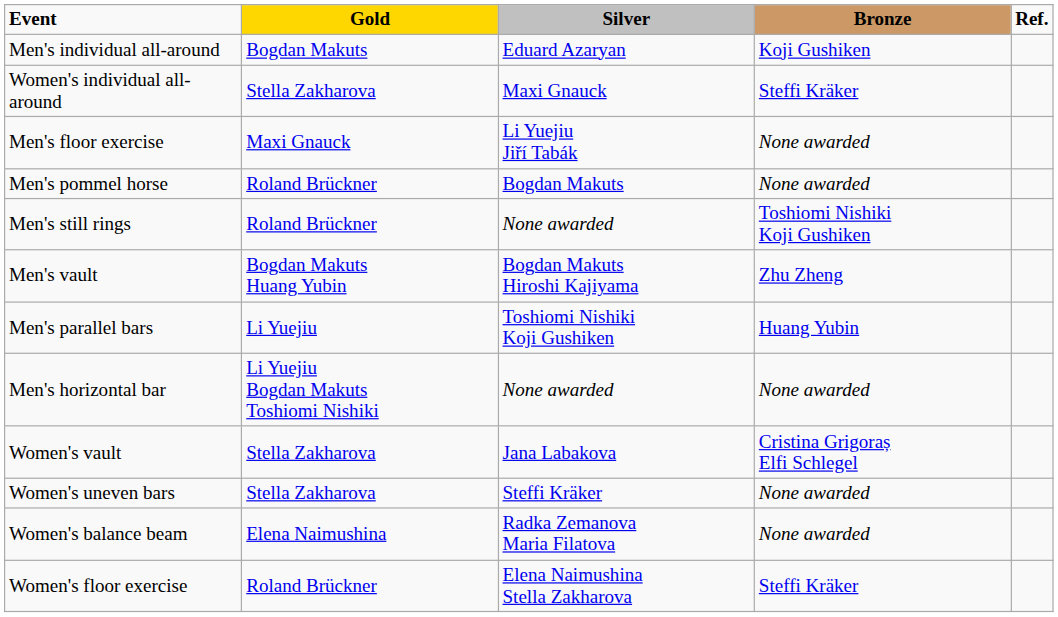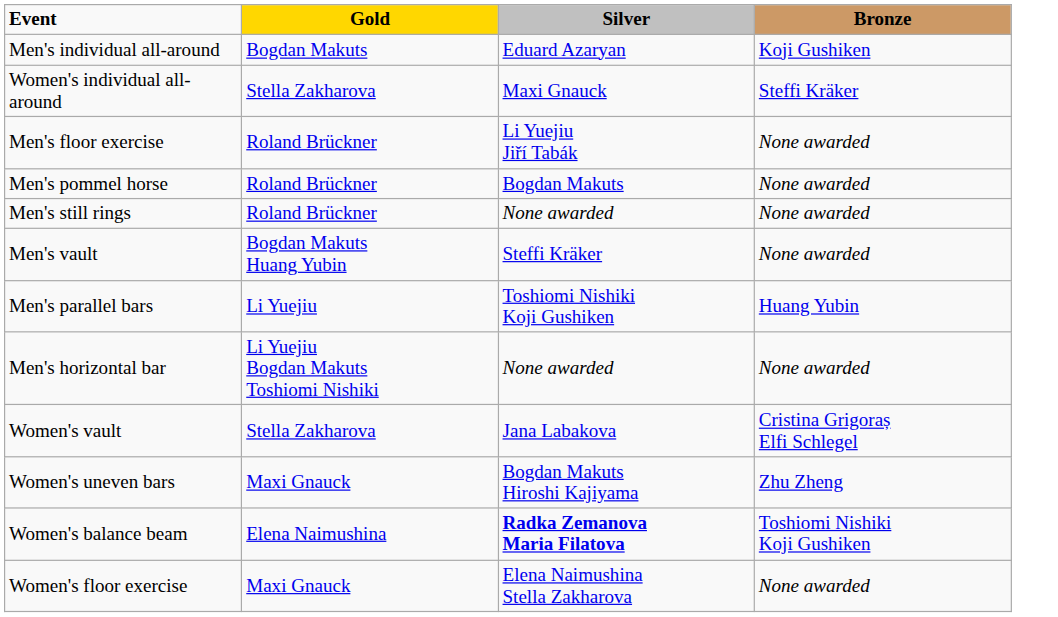- column: Ref.
Men's floor exercise | Gold: Maxi Gnauck -> Roland Brückner
Men's still rings | Bronze: Toshiomi Nishiki Koji Gushiken -> None awarded
Men's vault | Silver: Bogdan Makuts Hiroshi Kajiyama -> Steffi Kräker
Men's vault | Bronze: Zhu Zheng -> None awarded
Women's uneven bars | Gold: Stella Zakharova -> Maxi Gnauck
Women's uneven bars | Silver: Steffi Kräker -> Bogdan Makuts Hiroshi Kajiyama
Women's uneven bars | Bronze: None awarded -> Zhu Zheng
Women's balance beam | Silver: normal -> bold
Women's balance beam | Bronze: None awarded -> Toshiomi Nishiki Koji Gushiken
Women's floor exercise | Gold: Roland Brückner -> Maxi Gnauck
Women's floor exercise | Bronze: Steffi Kräker -> None awarded
